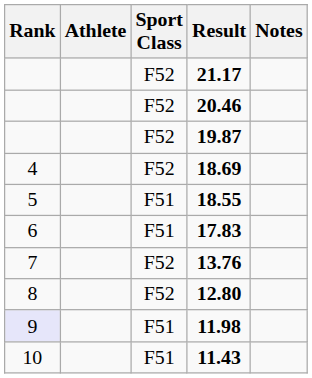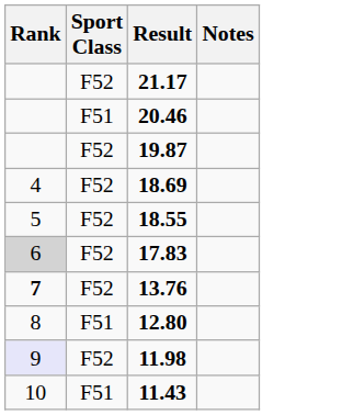- column: Athlete
20.46 | Sport Class: F52 -> F51
18.55 | Sport Class: F51 -> F52
17.83 | Rank: no background -> lightgrey background
17.83 | Sport Class: F51 -> F52
13.76 | Rank: normal -> bold
12.80 | Sport Class: F52 -> F51
11.98 | Sport Class: F51 -> F52
